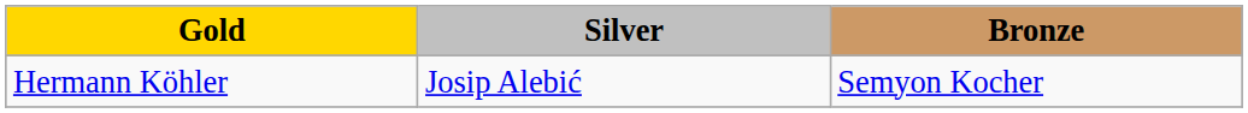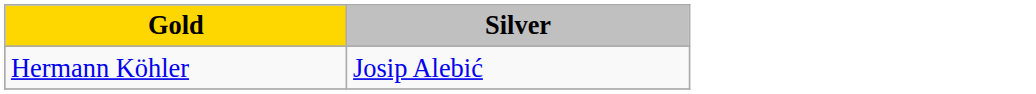- column: Bronze | Semyon Kocher
